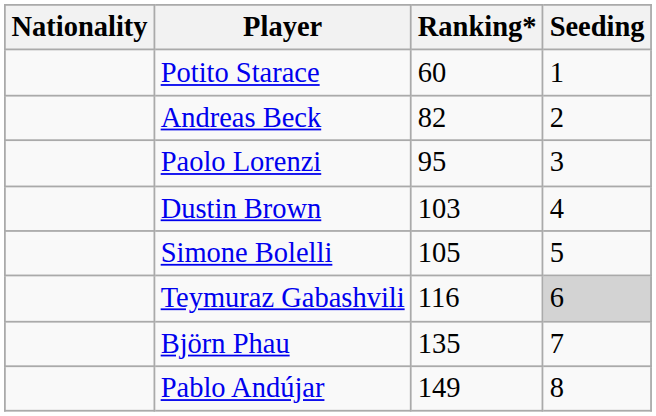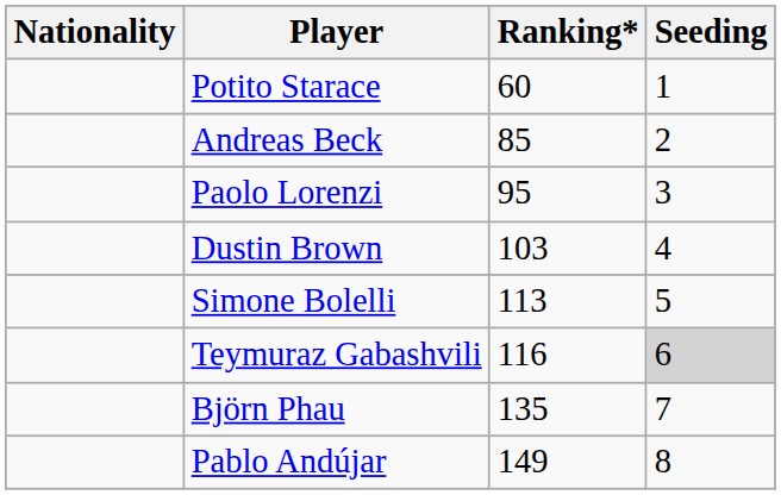Andreas Beck | Ranking*: 82 -> 85
Simone Bolelli | Ranking*: 105 -> 113
